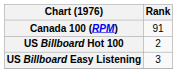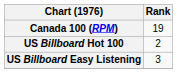Canada 100 (RPM) | Rank: 91 -> 19
